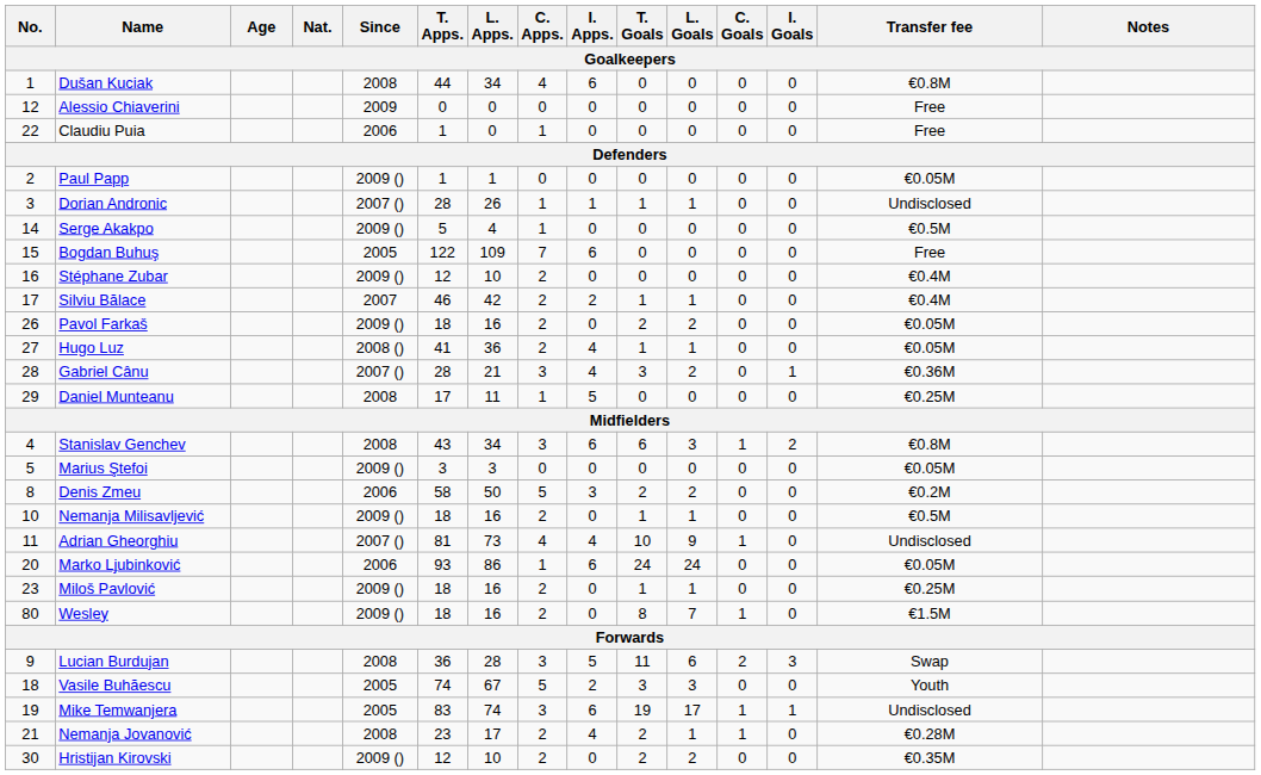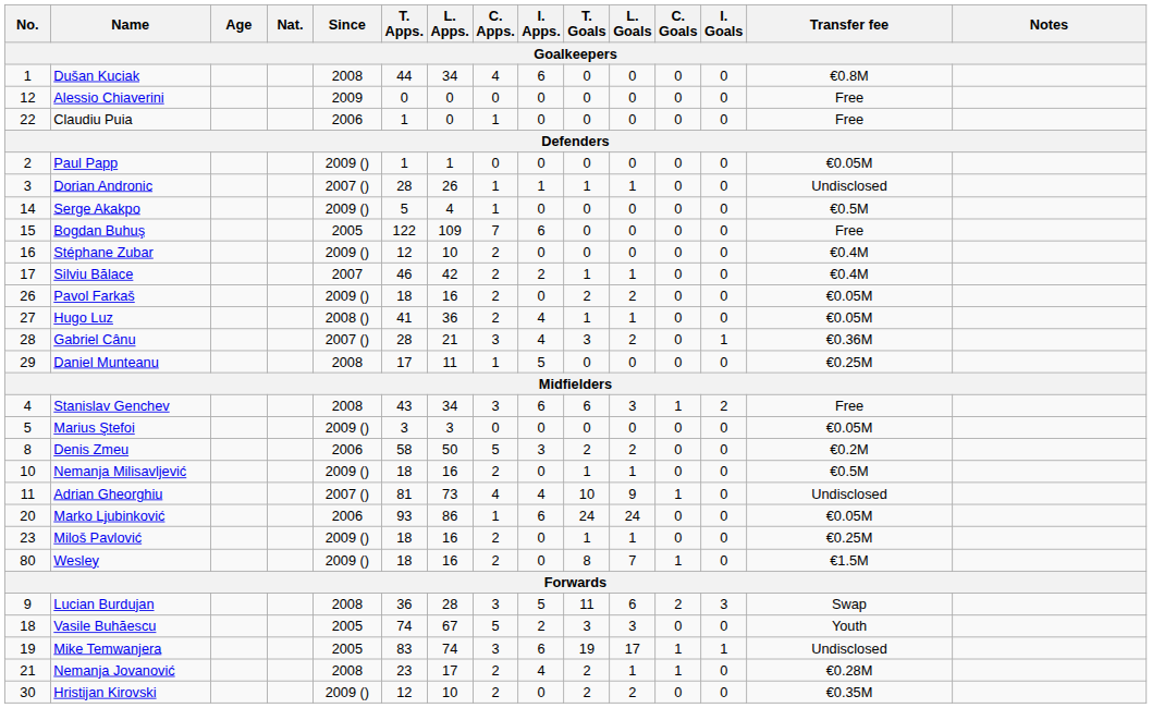Stanislav Genchev | Transfer fee: €0.8M -> Free
